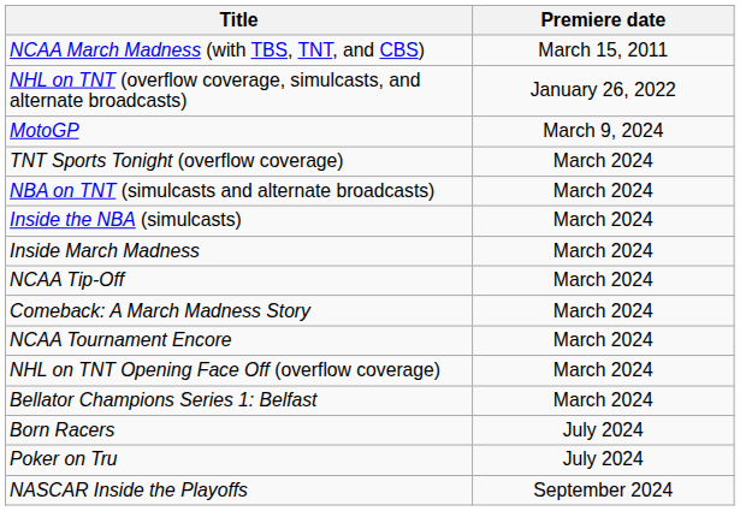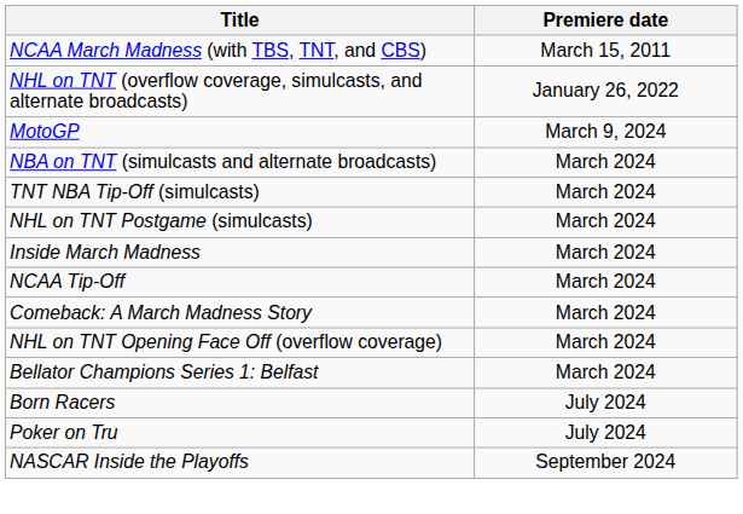- row: TNT Sports Tonight (overflow coverage) | March 2024
+ row: TNT NBA Tip-Off (simulcasts) | March 2024
- row: Inside the NBA (simulcasts) | March 2024
+ row: NHL on TNT Postgame (simulcasts) | March 2024
- row: NCAA Tournament Encore | March 2024
